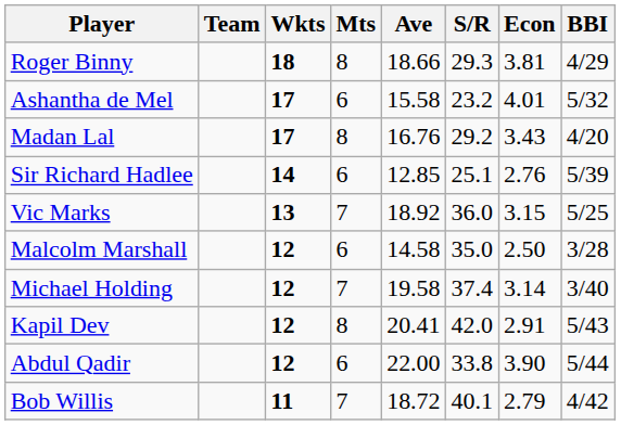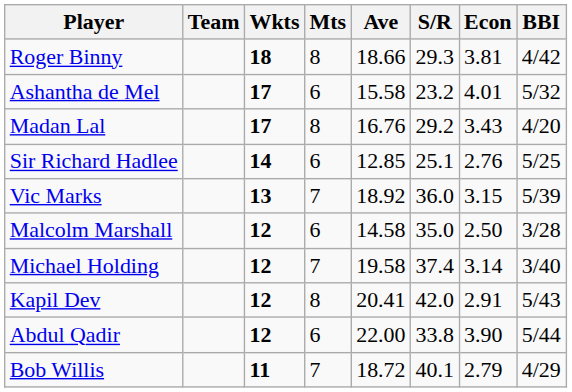Roger Binny | BBI: 4/29 -> 4/42
Sir Richard Hadlee | BBI: 5/39 -> 5/25
Vic Marks | BBI: 5/25 -> 5/39
Bob Willis | BBI: 4/42 -> 4/29
